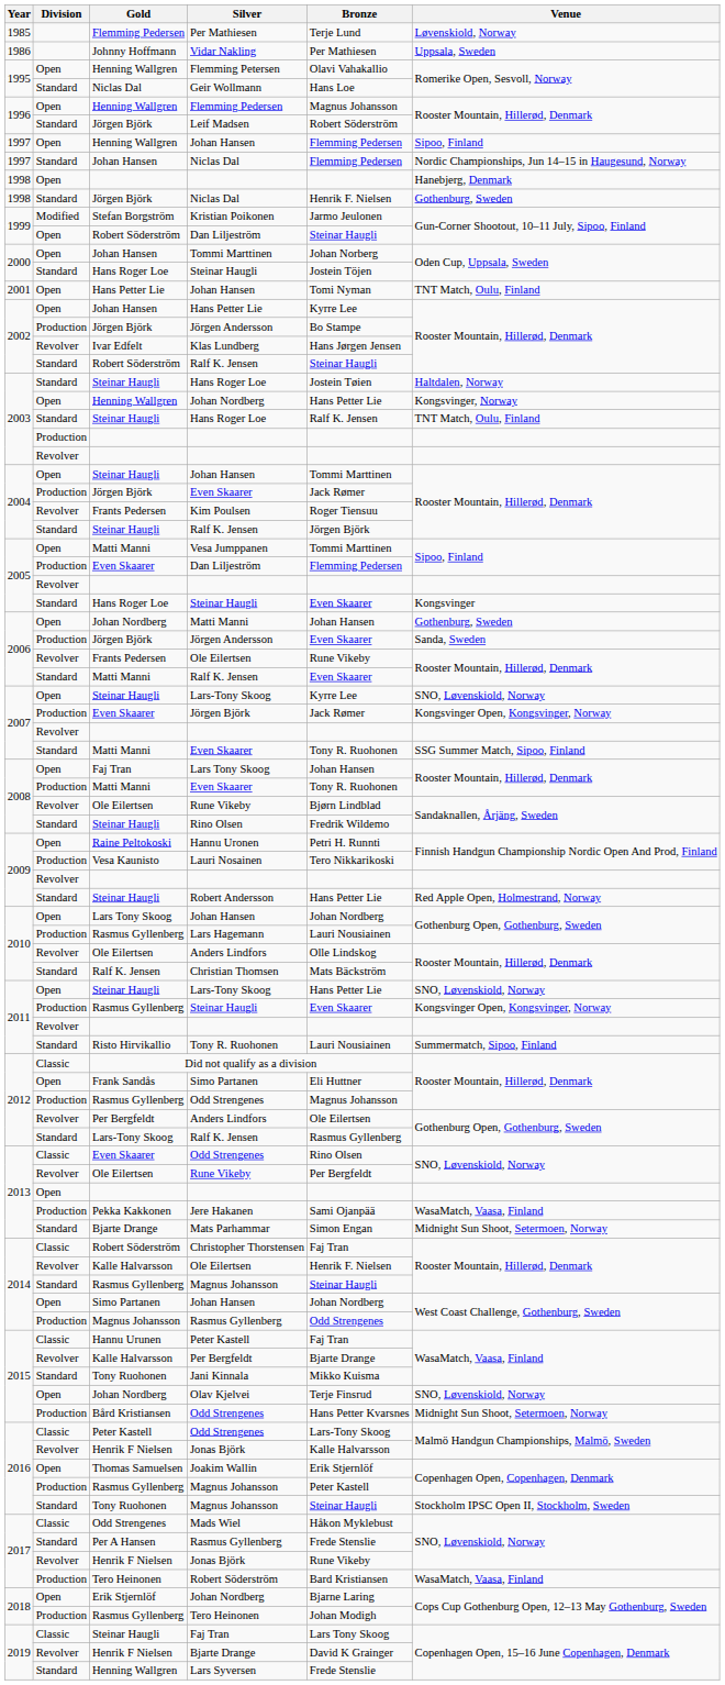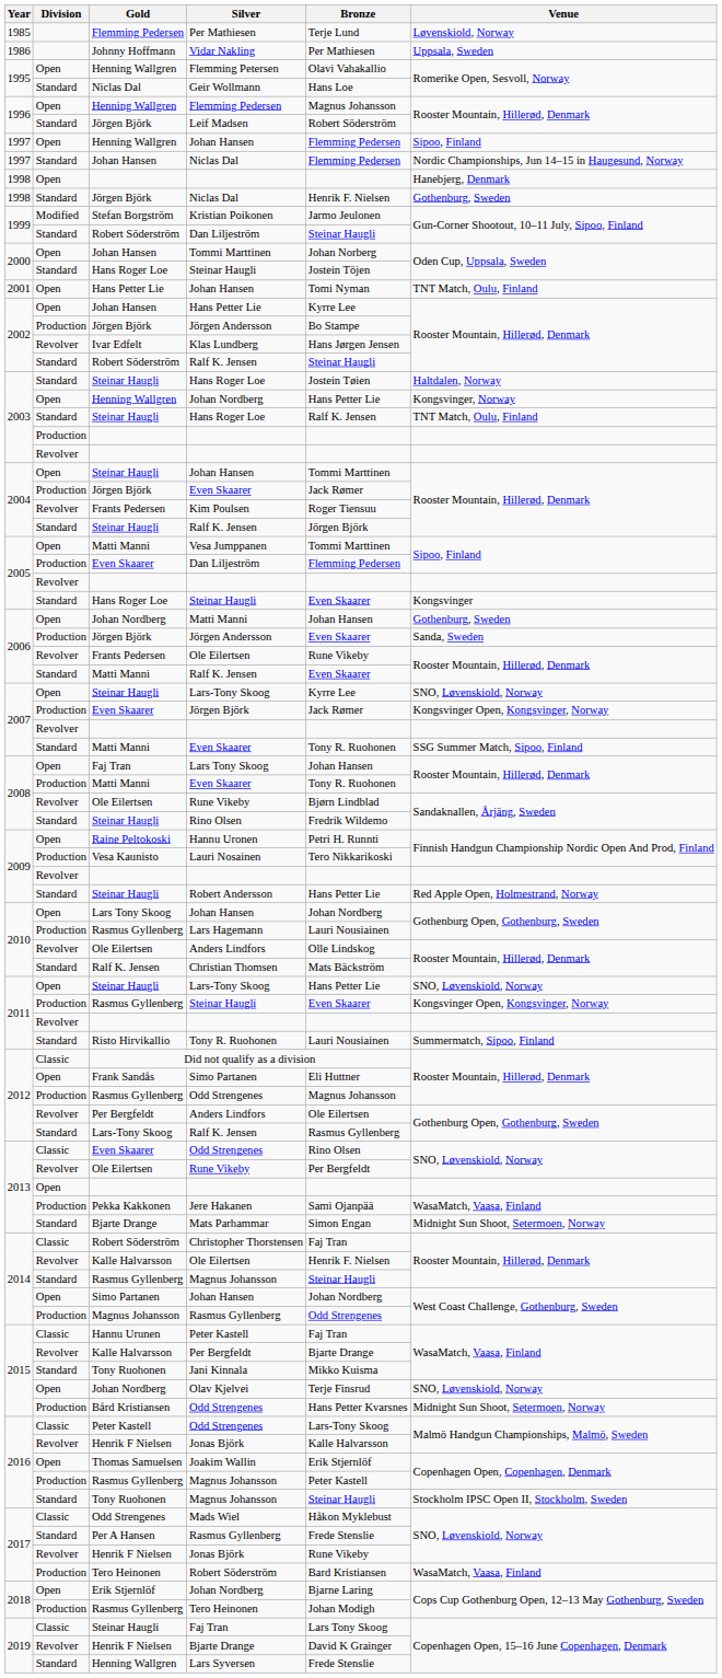1999 / Dan Liljeström | Division: Open -> Standard
